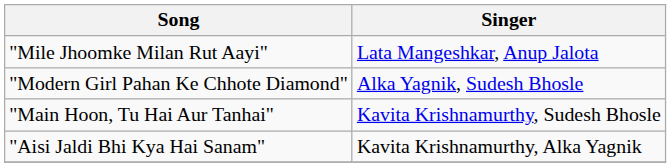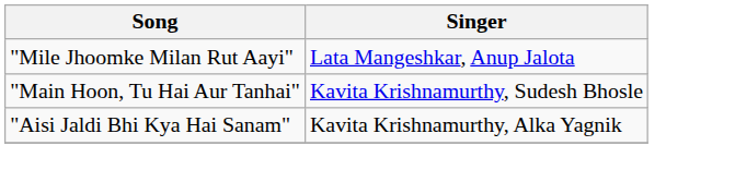- row: "Modern Girl Pahan Ke Chhote Diamond" | Alka Yagnik, Sudesh Bhosle
